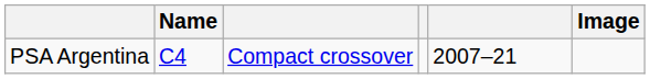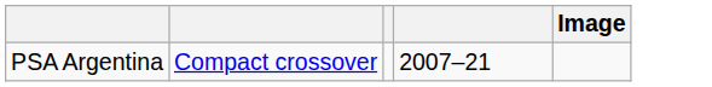- column: Name | C4
